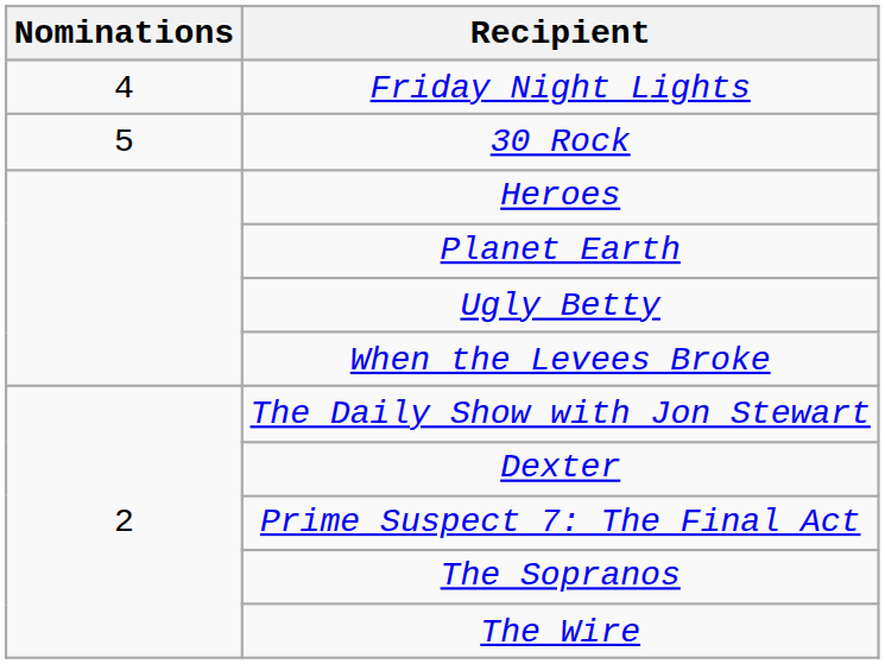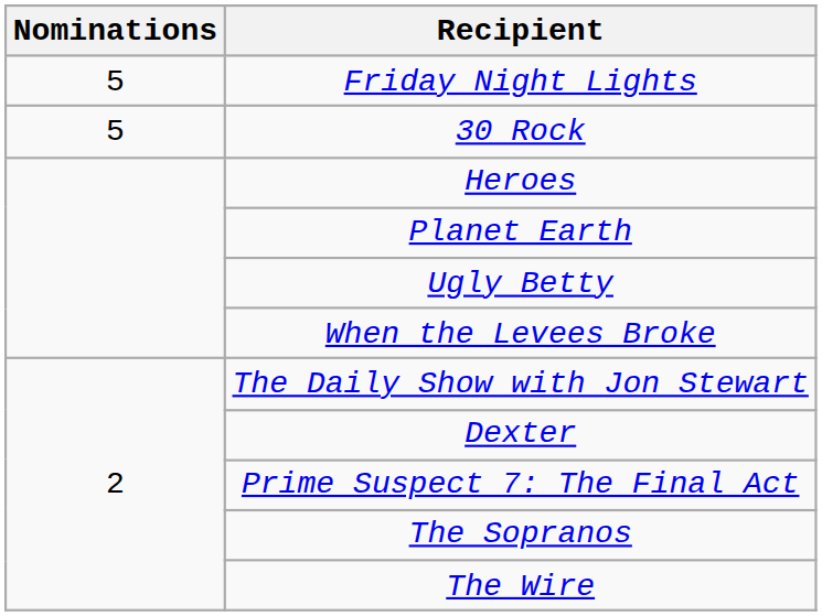Friday Night Lights | Nominations: 4 -> 5
